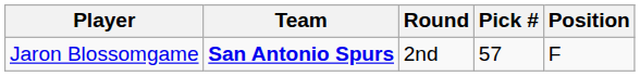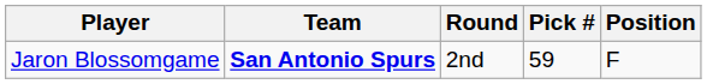Jaron Blossomgame | Pick #: 57 -> 59
